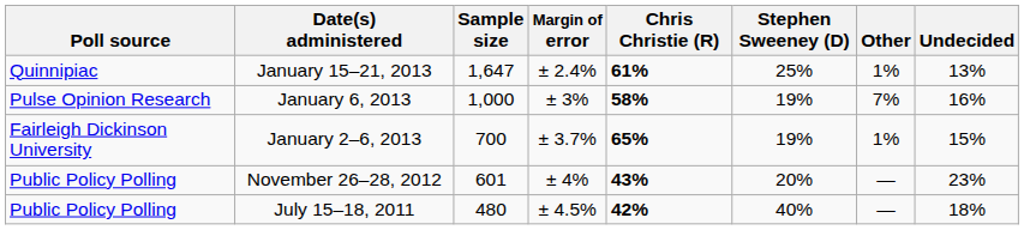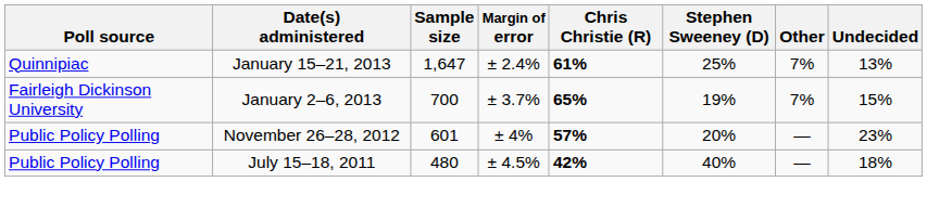January 15–21, 2013 | Other: 1% -> 7%
- row: Pulse Opinion Research | January 6, 2013 | 1,000 | ± 3% | 58% | 19% | 7% | 16%
January 2–6, 2013 | Other: 1% -> 7%
November 26–28, 2012 | Chris Christie (R): 43% -> 57%
